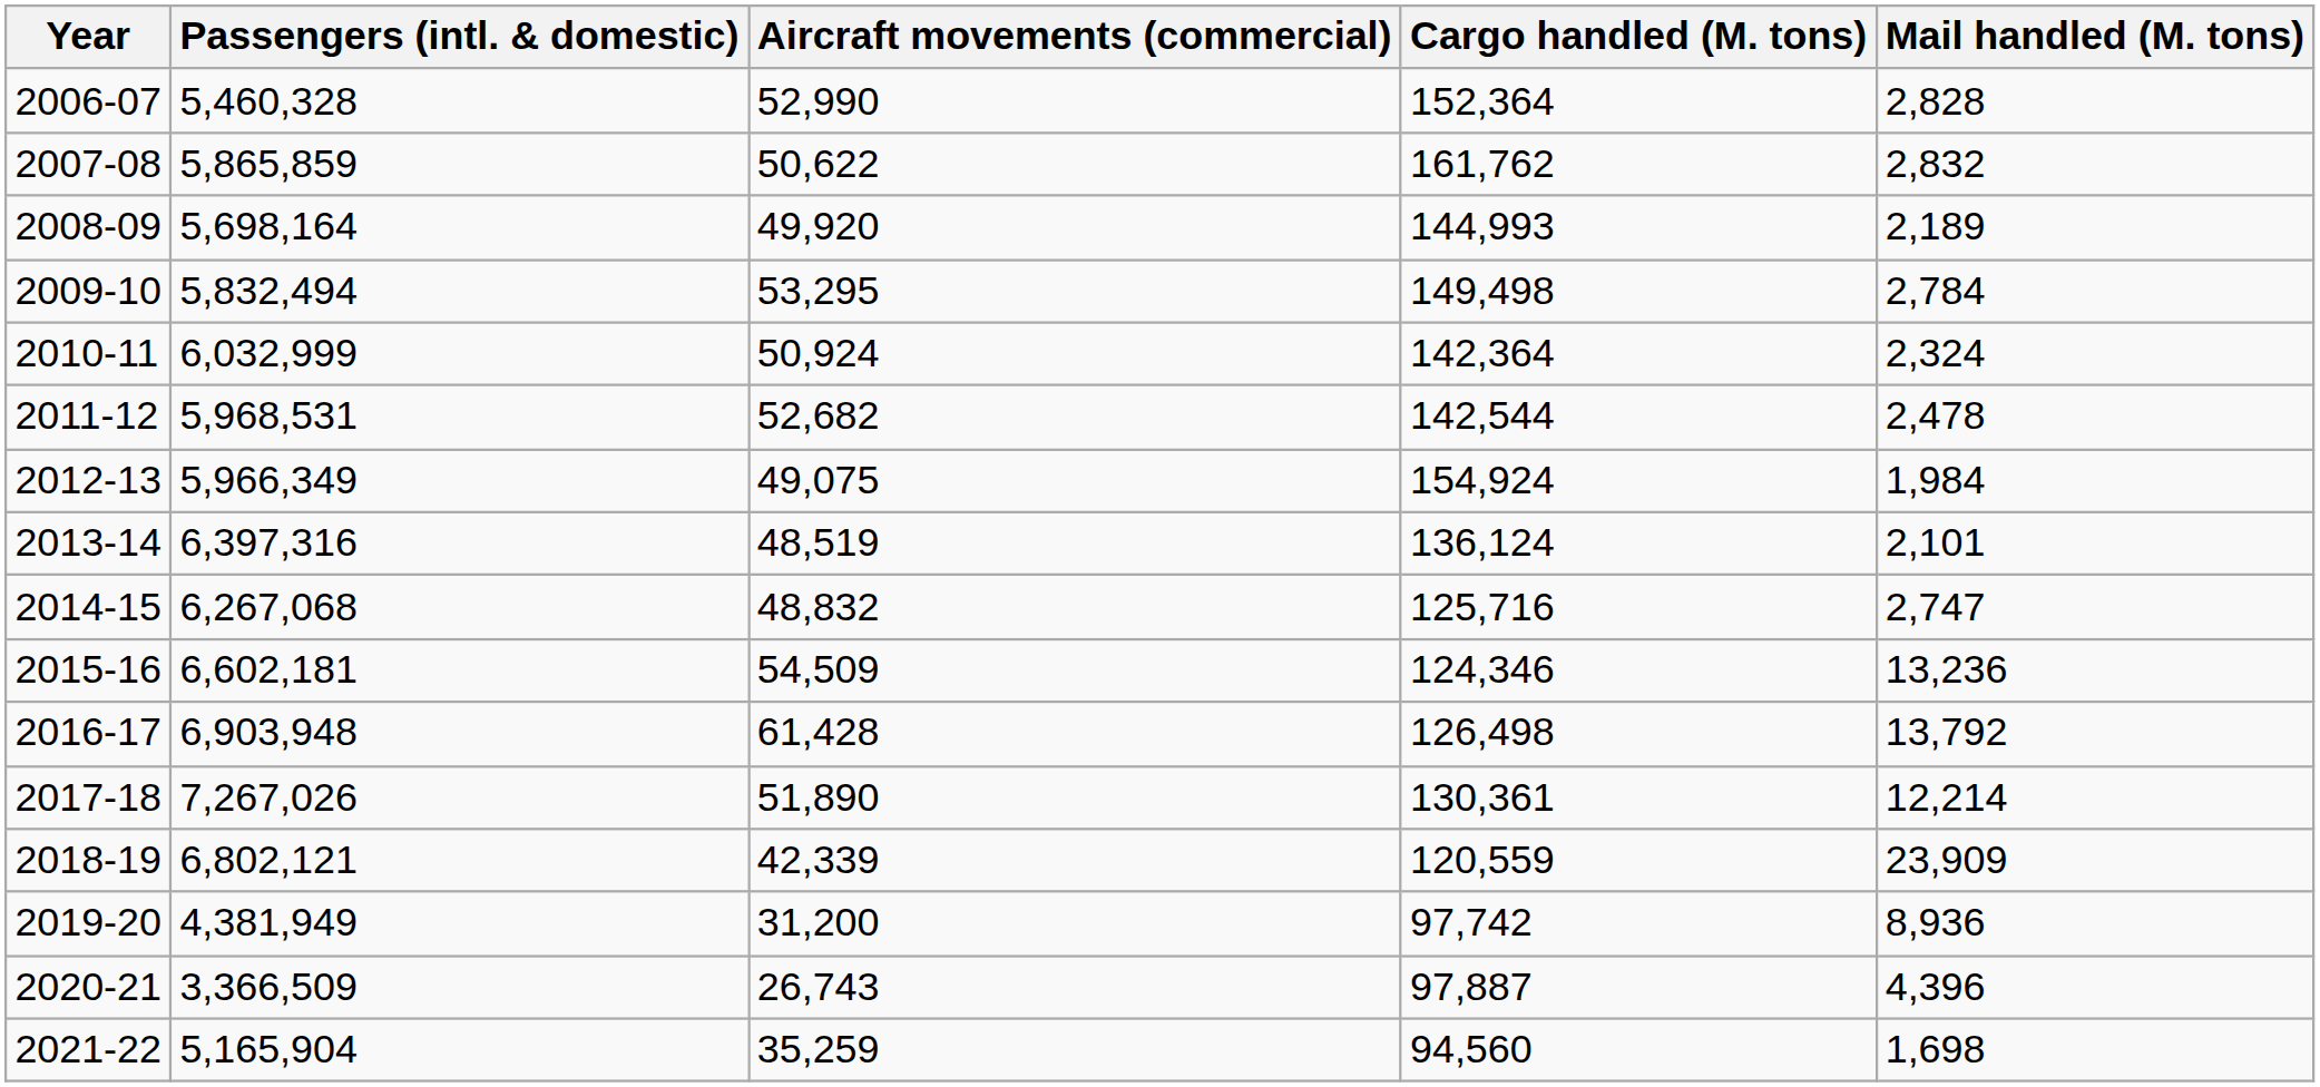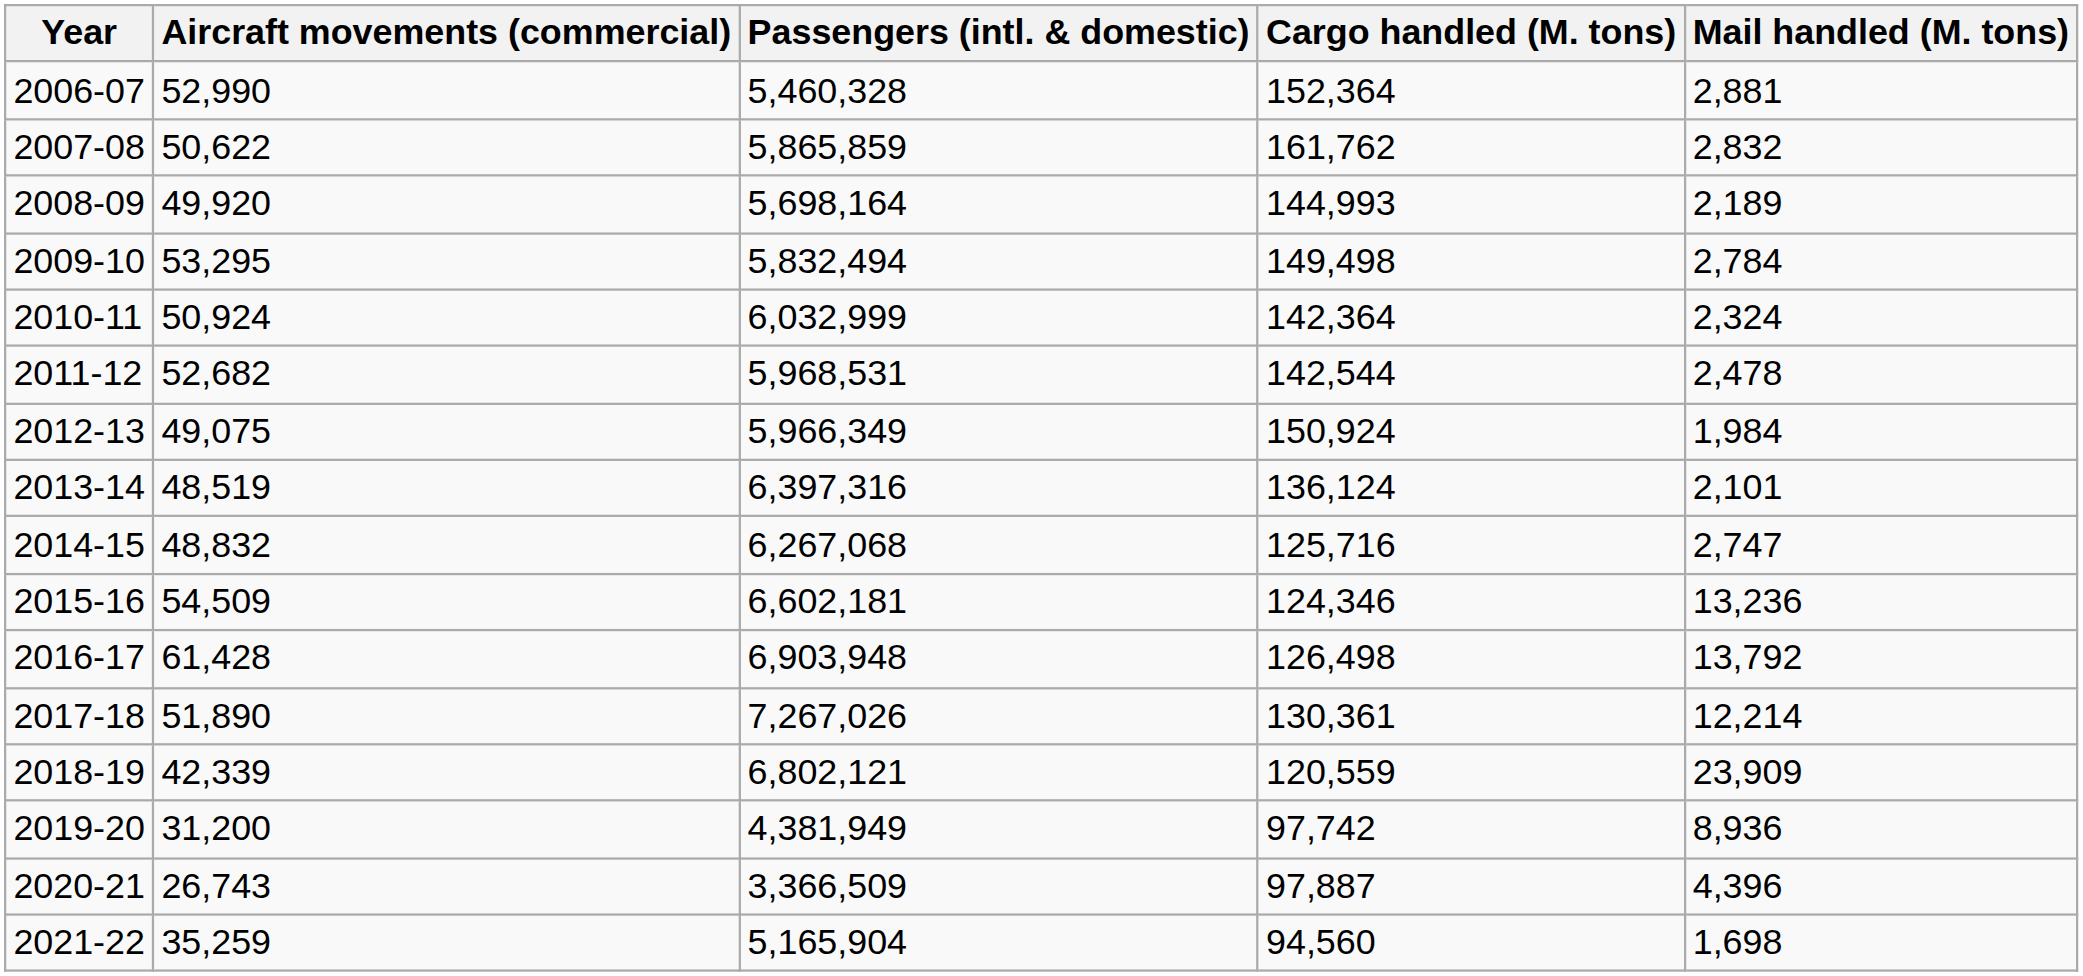columns swapped: Aircraft movements (commercial) <-> Passengers (intl. & domestic)
2006-07 | Mail handled (M. tons): 2,828 -> 2,881
2012-13 | Cargo handled (M. tons): 154,924 -> 150,924
